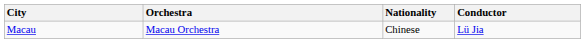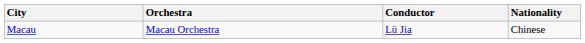columns swapped: Conductor <-> Nationality
